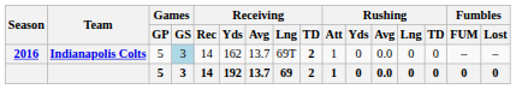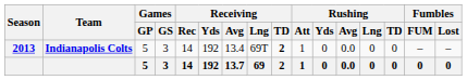Indianapolis Colts | Season: 2016 -> 2013
Indianapolis Colts | Games / GS: lightblue background -> no background
Indianapolis Colts | Receiving / Yds: 162 -> 192
Indianapolis Colts | Receiving / Avg: 13.7 -> 13.4
